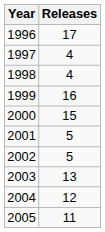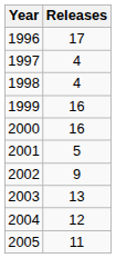2000 | Releases: 15 -> 16
2002 | Releases: 5 -> 9
